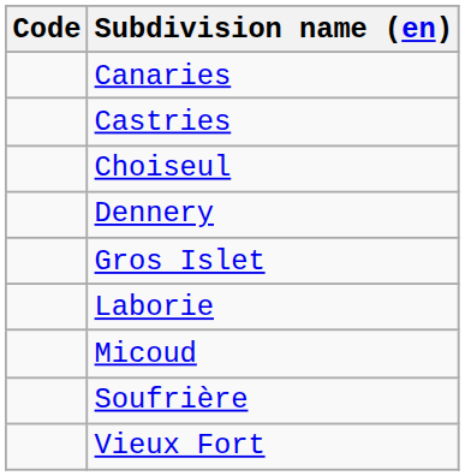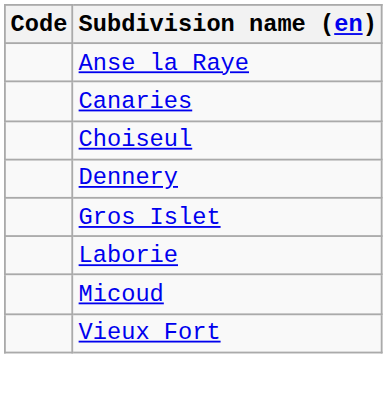+ row: Anse la Raye
- row: Castries
- row: Soufrière
